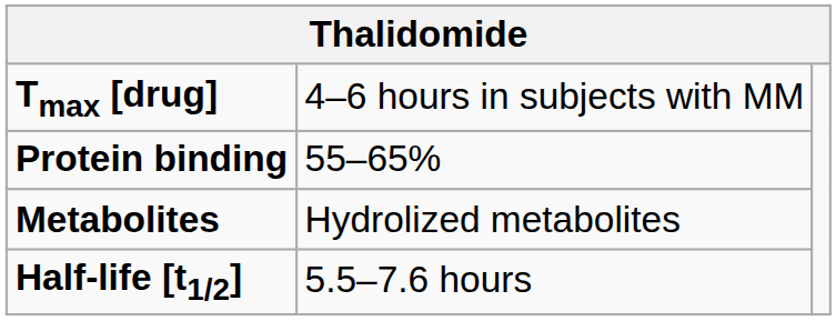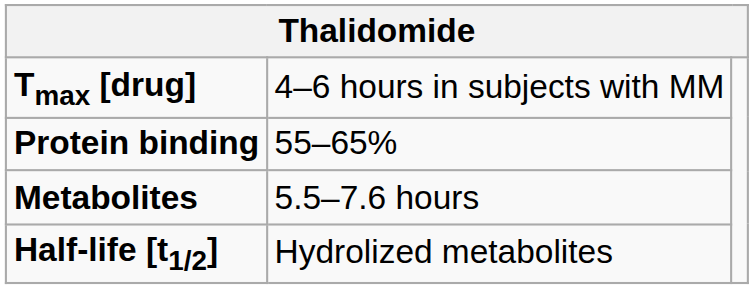Metabolites | column 2: Hydrolized metabolites -> 5.5–7.6 hours
Half-life [t1/2] | column 2: 5.5–7.6 hours -> Hydrolized metabolites
